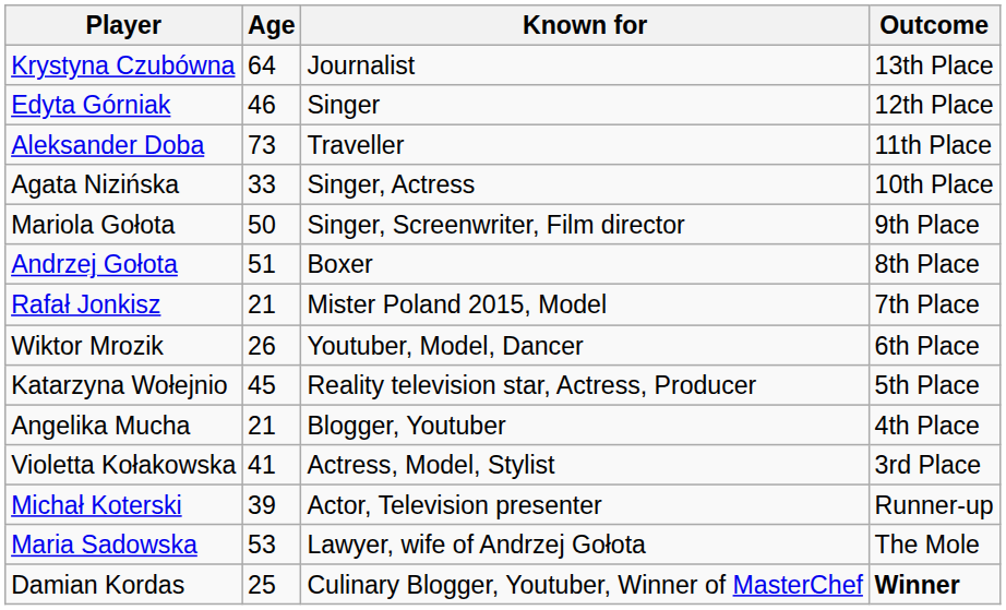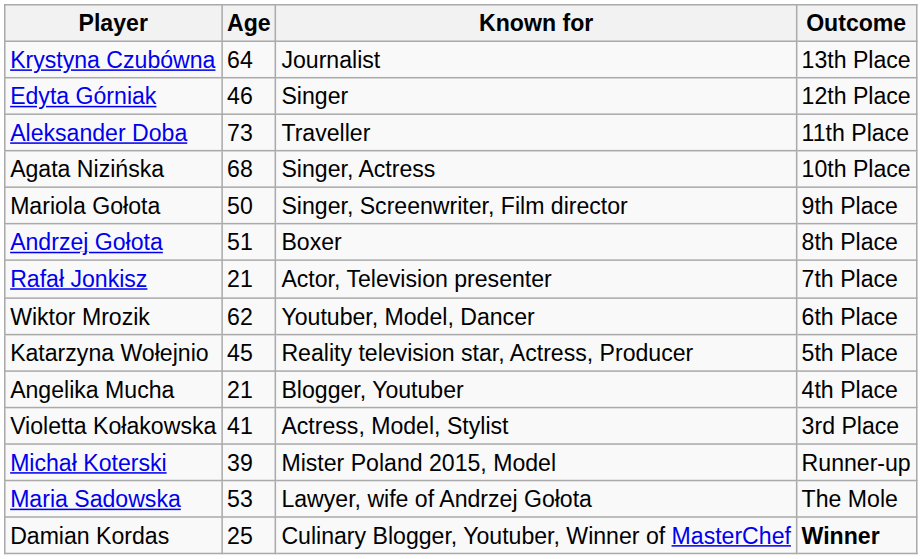Agata Nizińska | Age: 33 -> 68
Rafał Jonkisz | Known for: Mister Poland 2015, Model -> Actor, Television presenter
Wiktor Mrozik | Age: 26 -> 62
Michał Koterski | Known for: Actor, Television presenter -> Mister Poland 2015, Model
